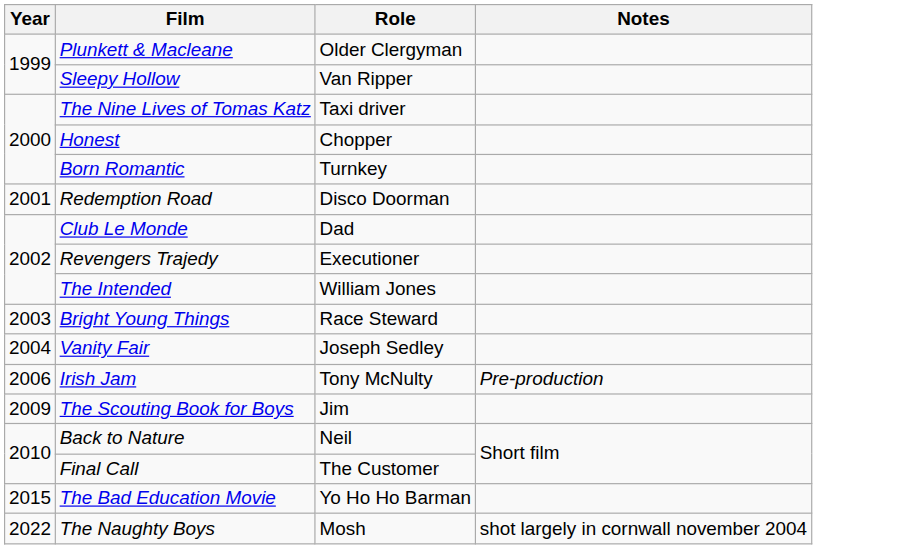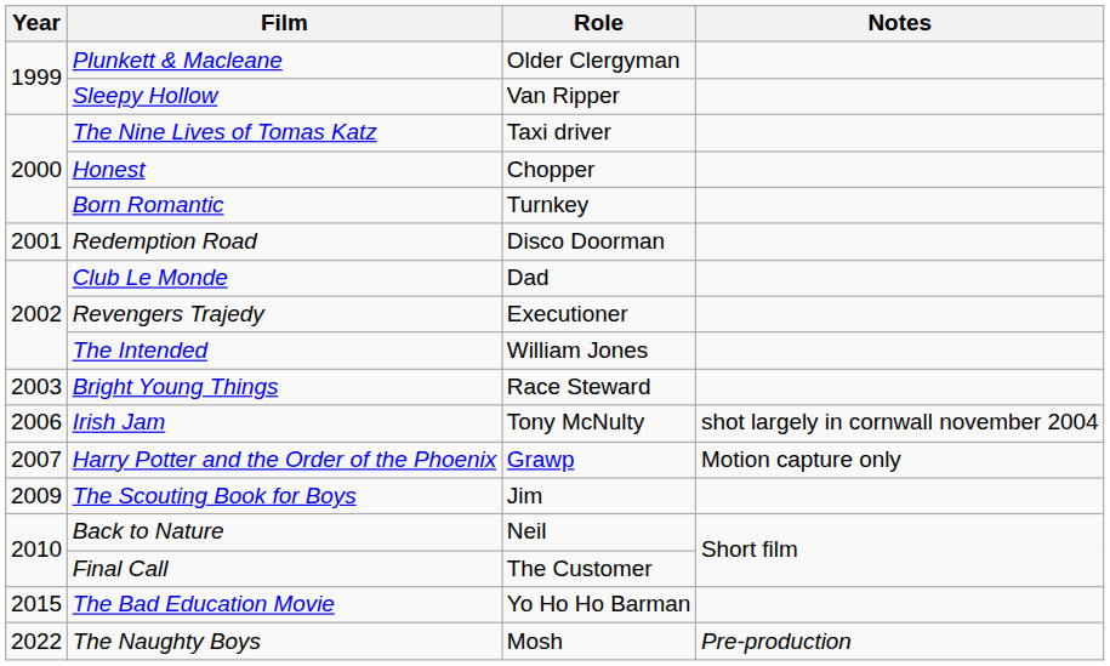- row: 2004 | Vanity Fair | Joseph Sedley
Irish Jam | Notes: Pre-production -> shot largely in cornwall november 2004
+ row: 2007 | Harry Potter and the Order of the Phoenix | Grawp | Motion capture only
The Naughty Boys | Notes: shot largely in cornwall november 2004 -> Pre-production
